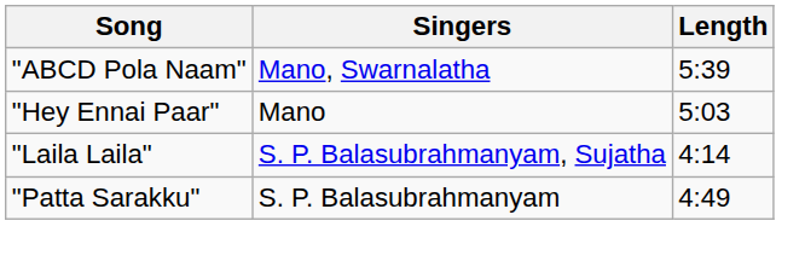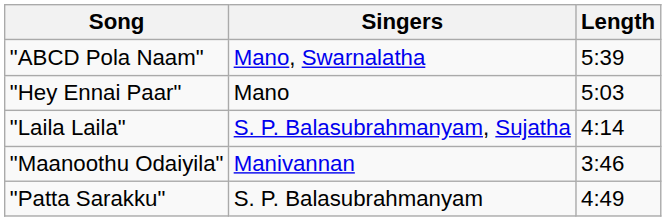+ row: "Maanoothu Odaiyila" | Manivannan | 3:46
